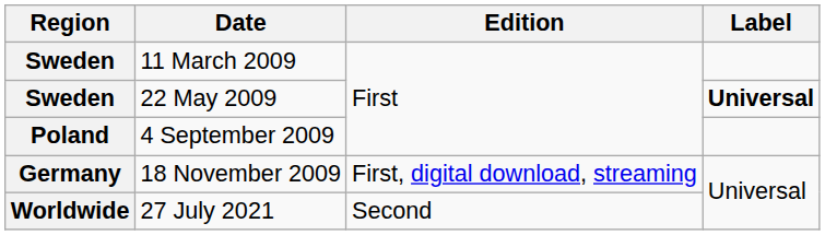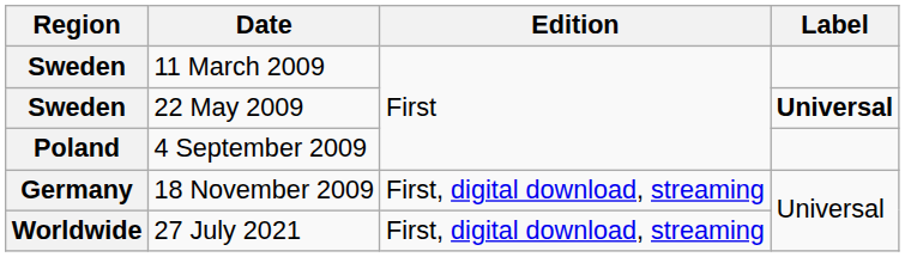27 July 2021 | Edition: Second -> First, digital download, streaming
